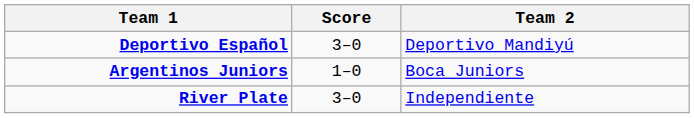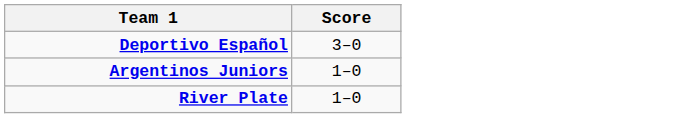- column: Team 2 | Deportivo Mandiyú | Boca Juniors | Independiente
River Plate | Score: 3–0 -> 1–0
